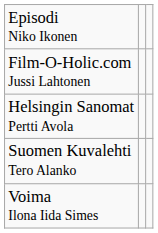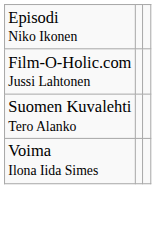- row: Helsingin Sanomat Pertti Avola
